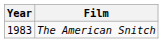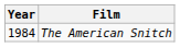The American Snitch | Year: 1983 -> 1984
